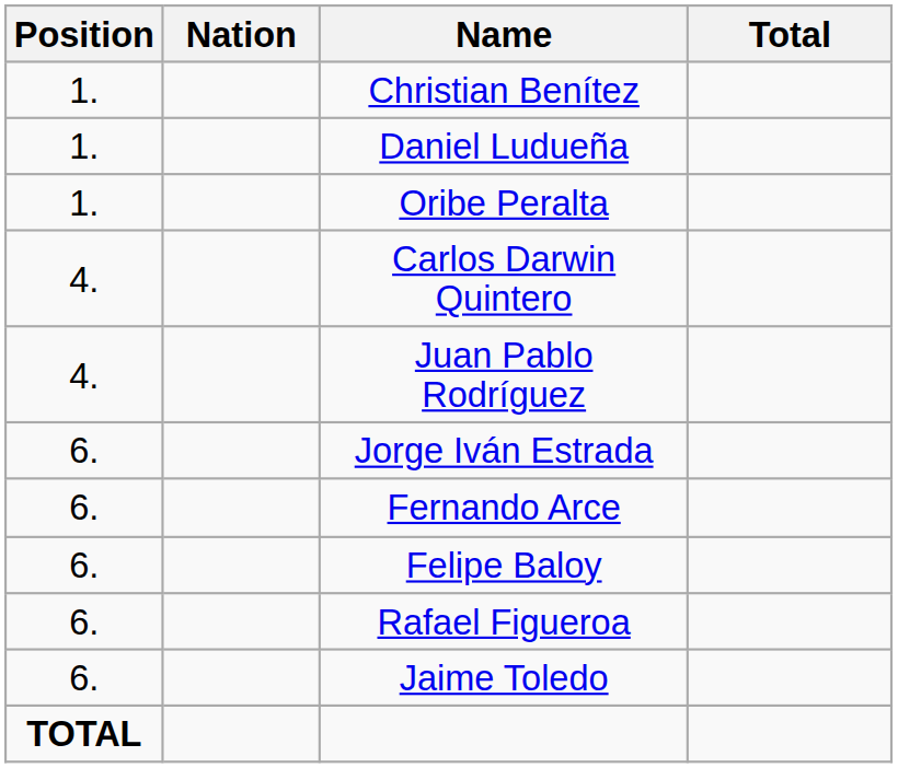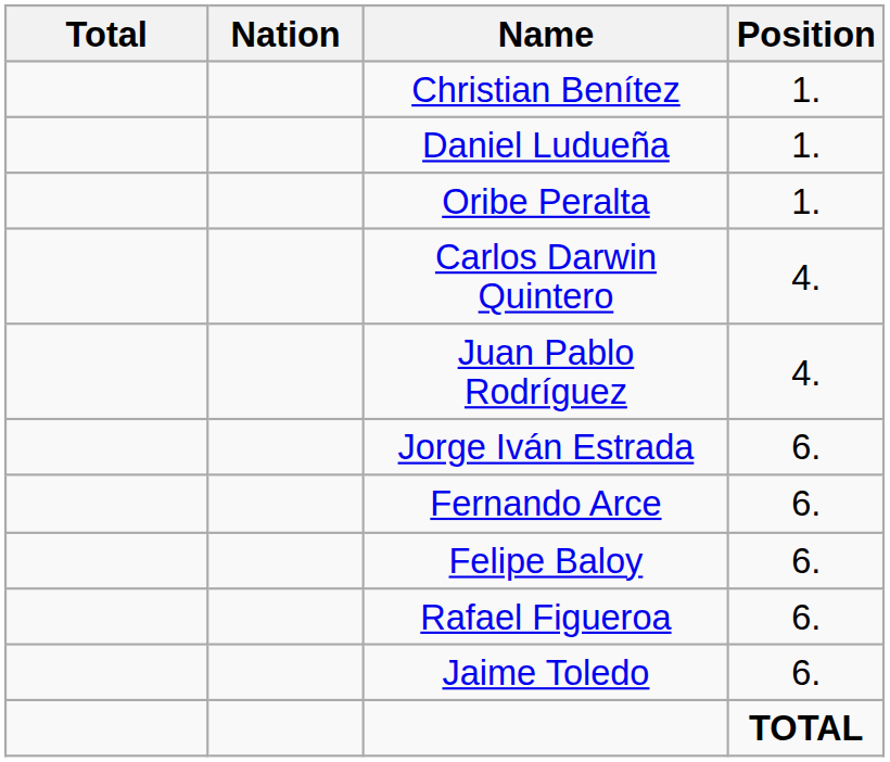columns swapped: Position <-> Total
